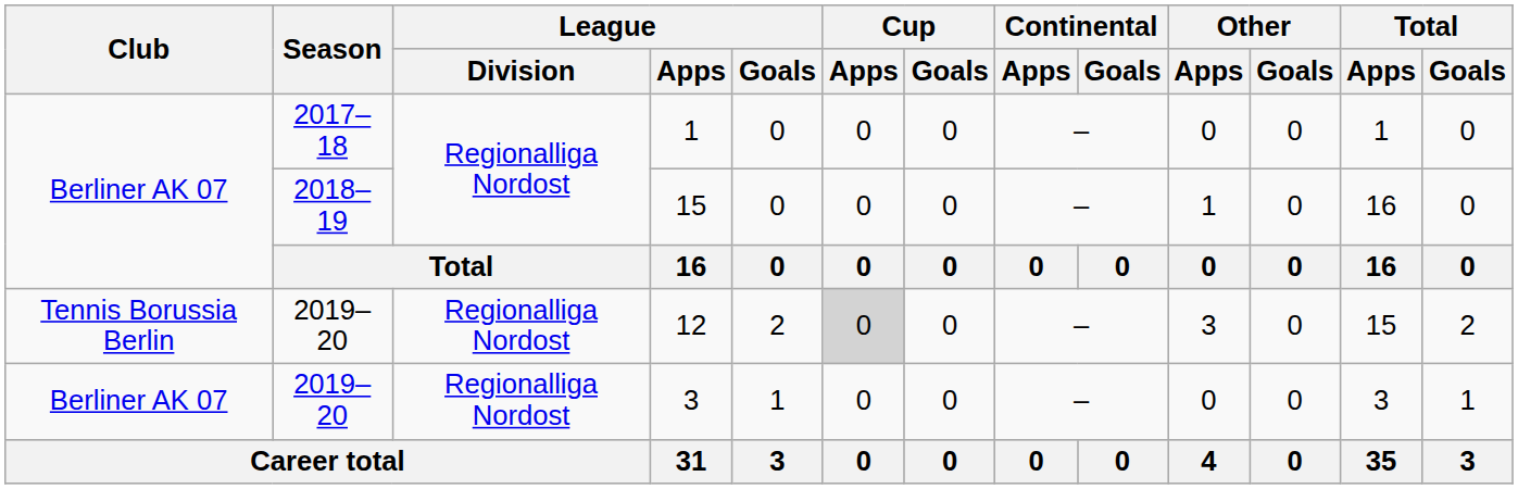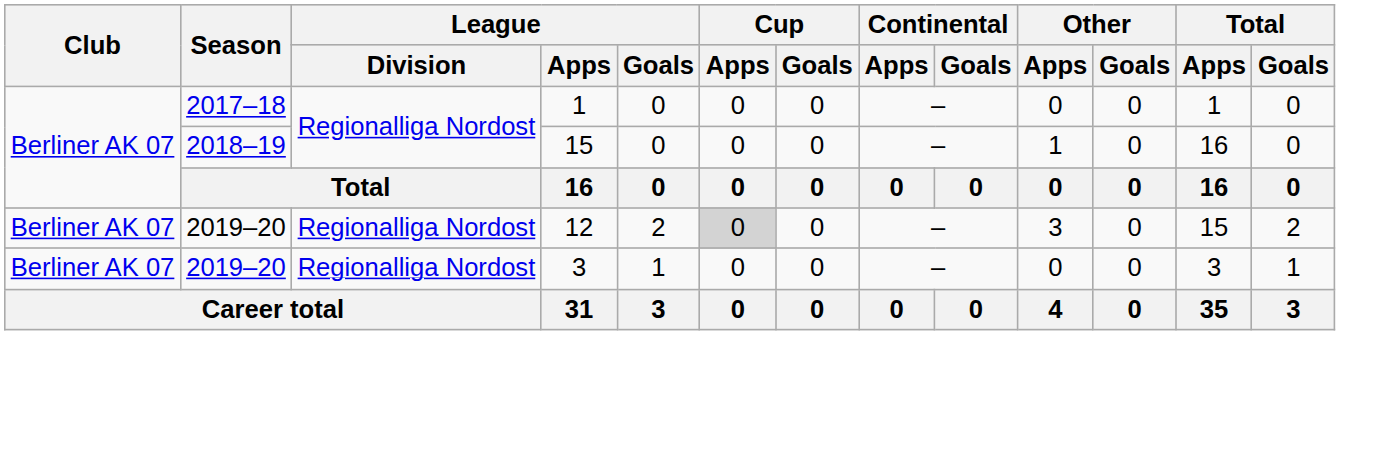12 | Club: Tennis Borussia Berlin -> Berliner AK 07
